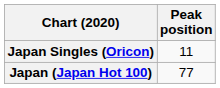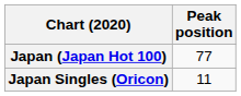rows swapped: Japan (Japan Hot 100) <-> Japan Singles (Oricon)
